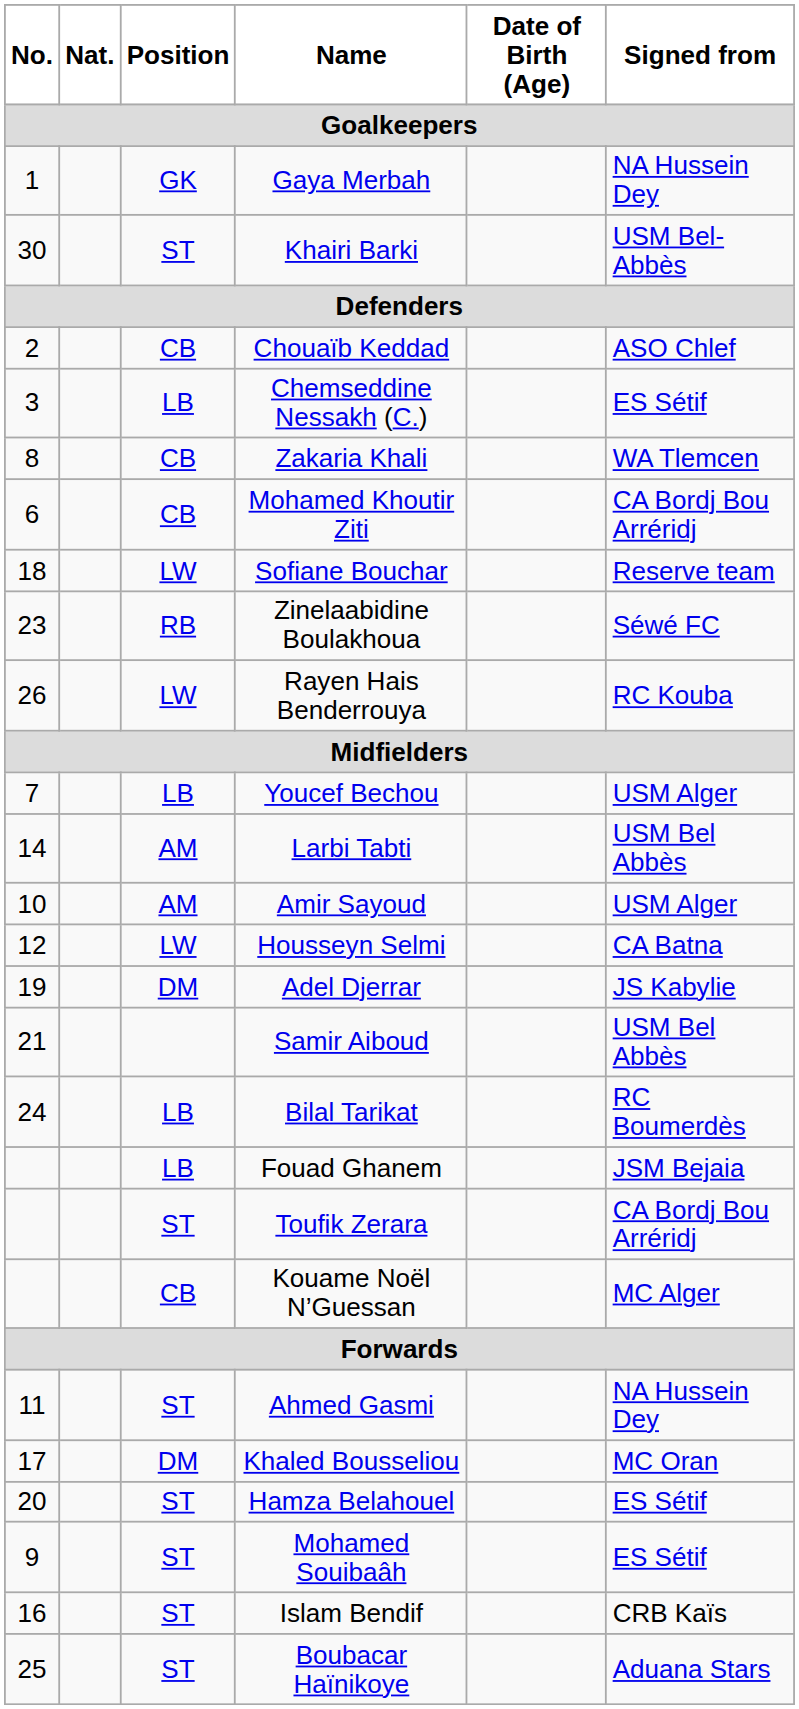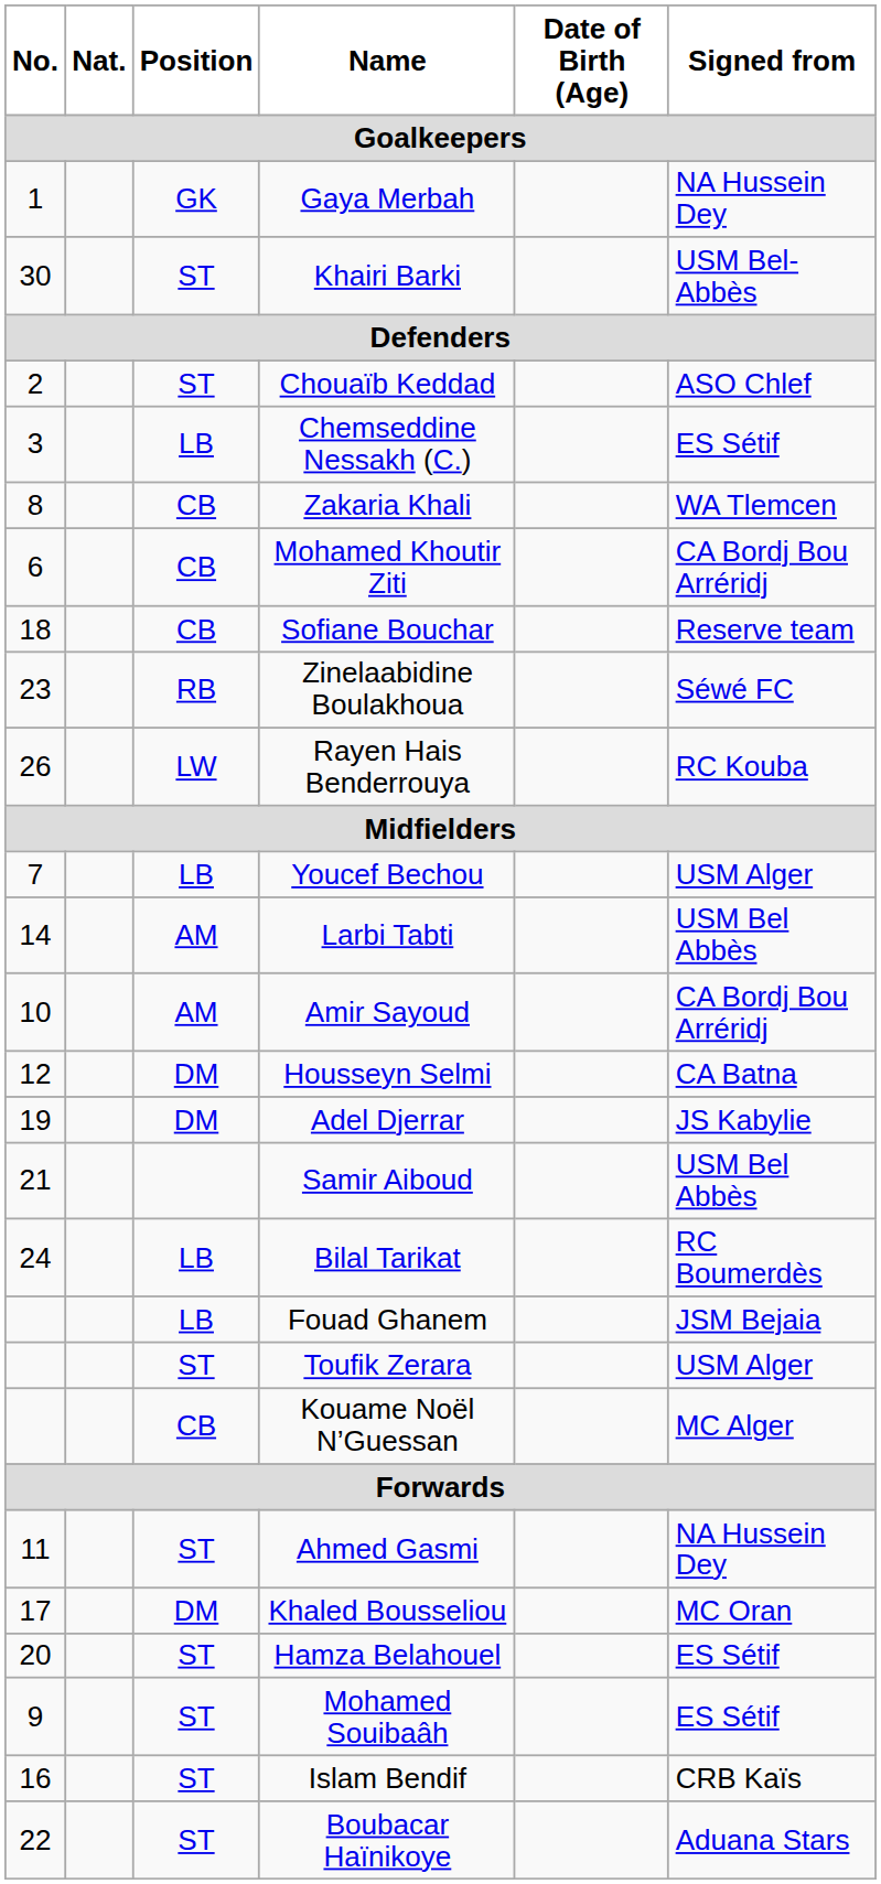Chouaïb Keddad | Position: CB -> ST
Sofiane Bouchar | Position: LW -> CB
Amir Sayoud | Signed from: USM Alger -> CA Bordj Bou Arréridj
Housseyn Selmi | Position: LW -> DM
Toufik Zerara | Signed from: CA Bordj Bou Arréridj -> USM Alger
Boubacar Haïnikoye | No.: 25 -> 22
